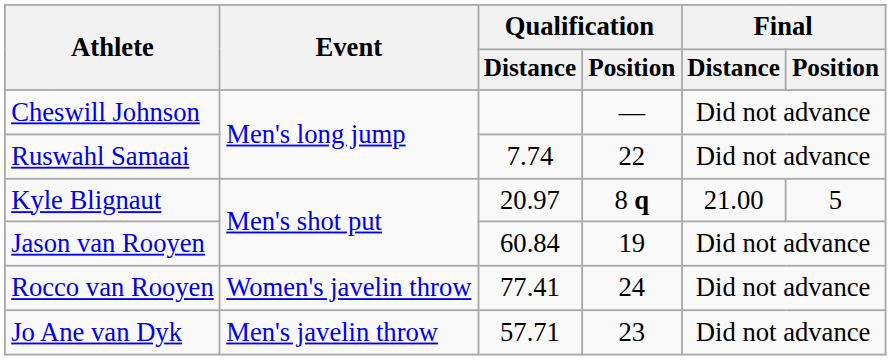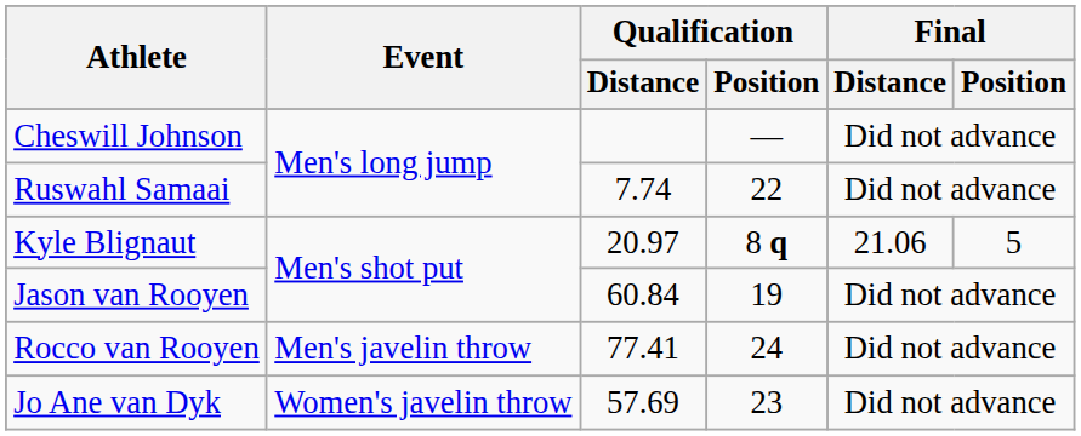Kyle Blignaut | Final / Distance: 21.00 -> 21.06
Rocco van Rooyen | Event: Women's javelin throw -> Men's javelin throw
Jo Ane van Dyk | Event: Men's javelin throw -> Women's javelin throw
Jo Ane van Dyk | Qualification / Distance: 57.71 -> 57.69
